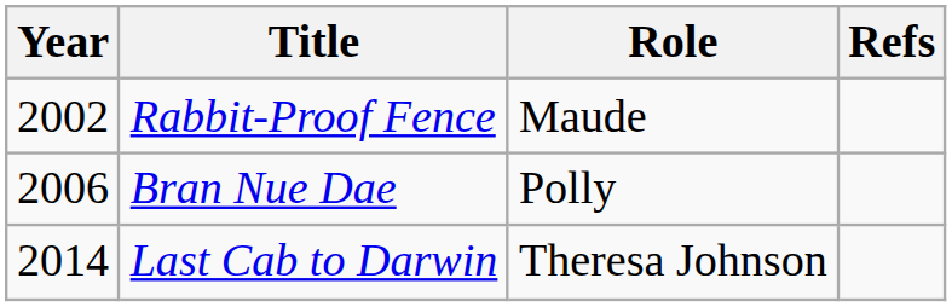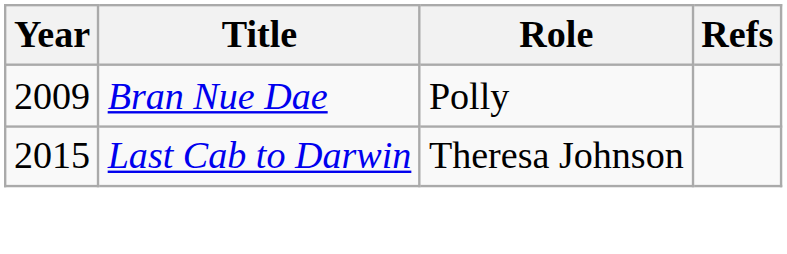- row: 2002 | Rabbit-Proof Fence | Maude
Bran Nue Dae | Year: 2006 -> 2009
Last Cab to Darwin | Year: 2014 -> 2015
